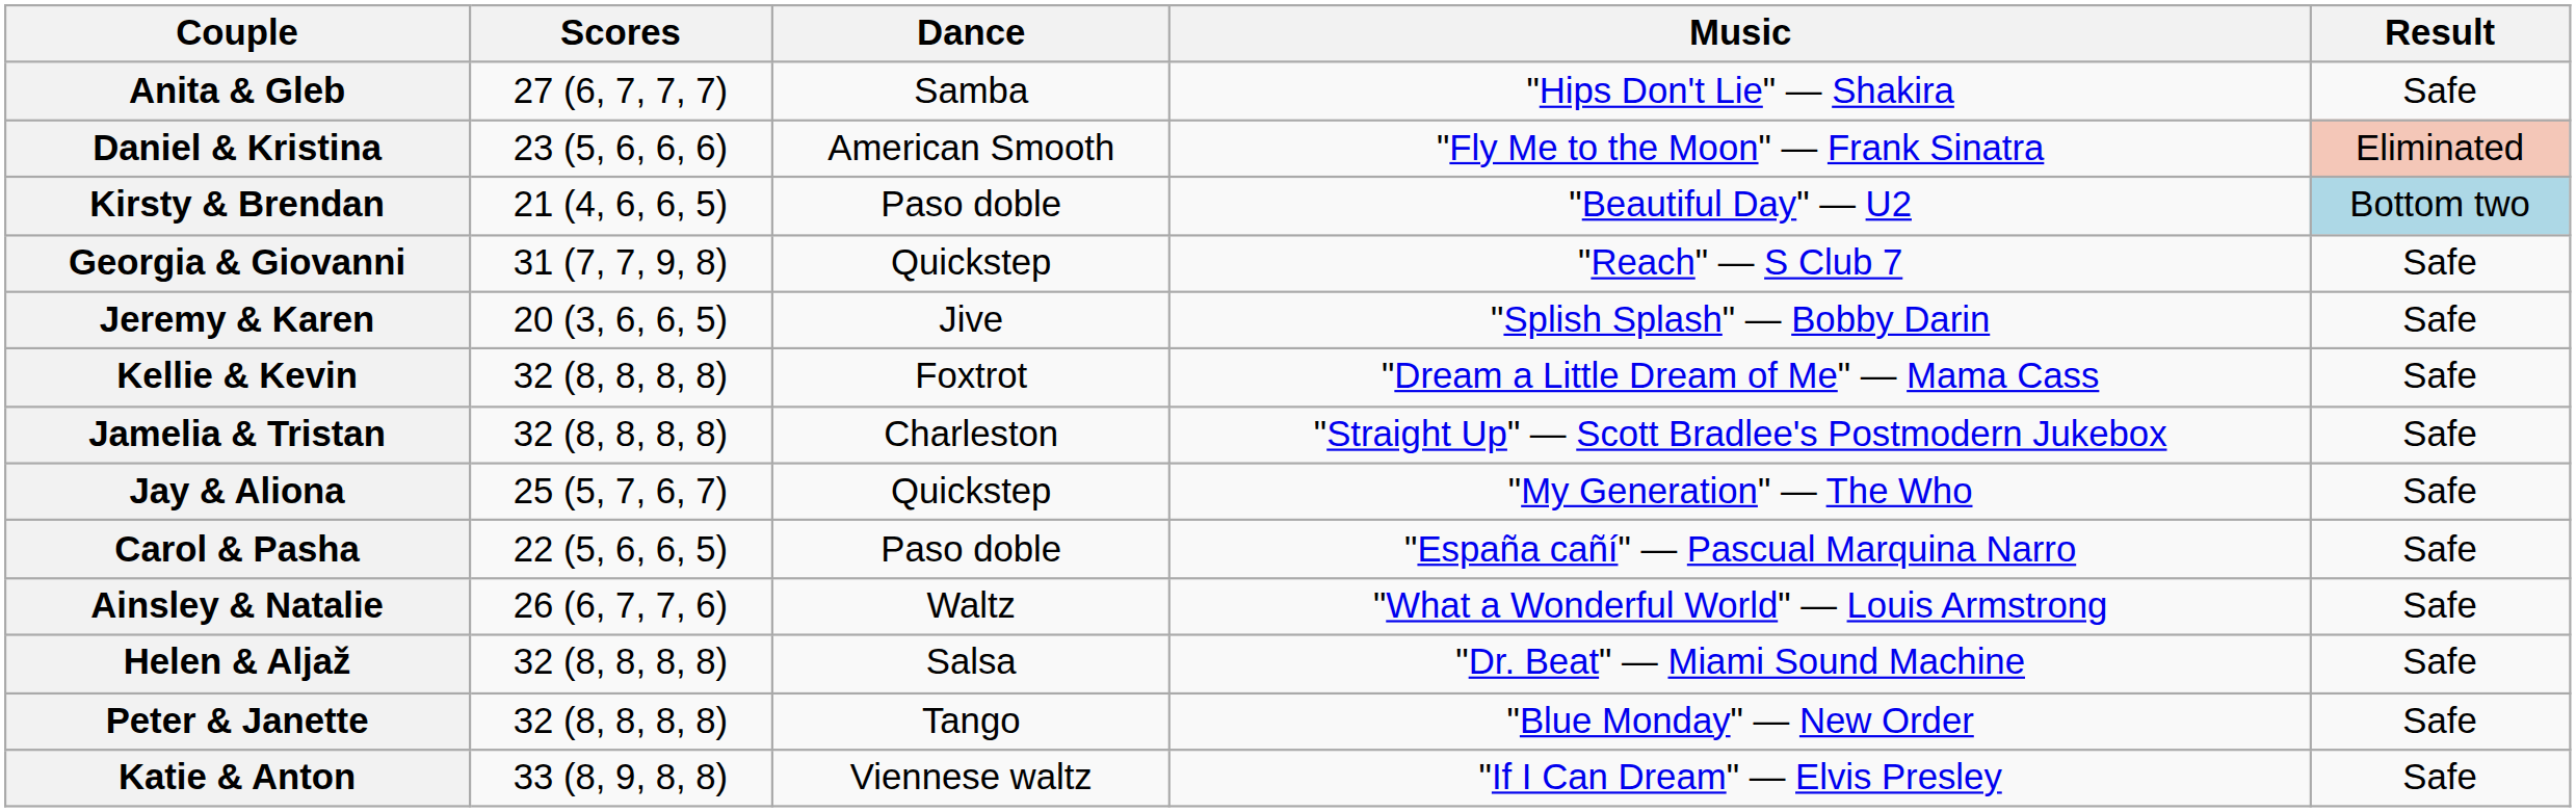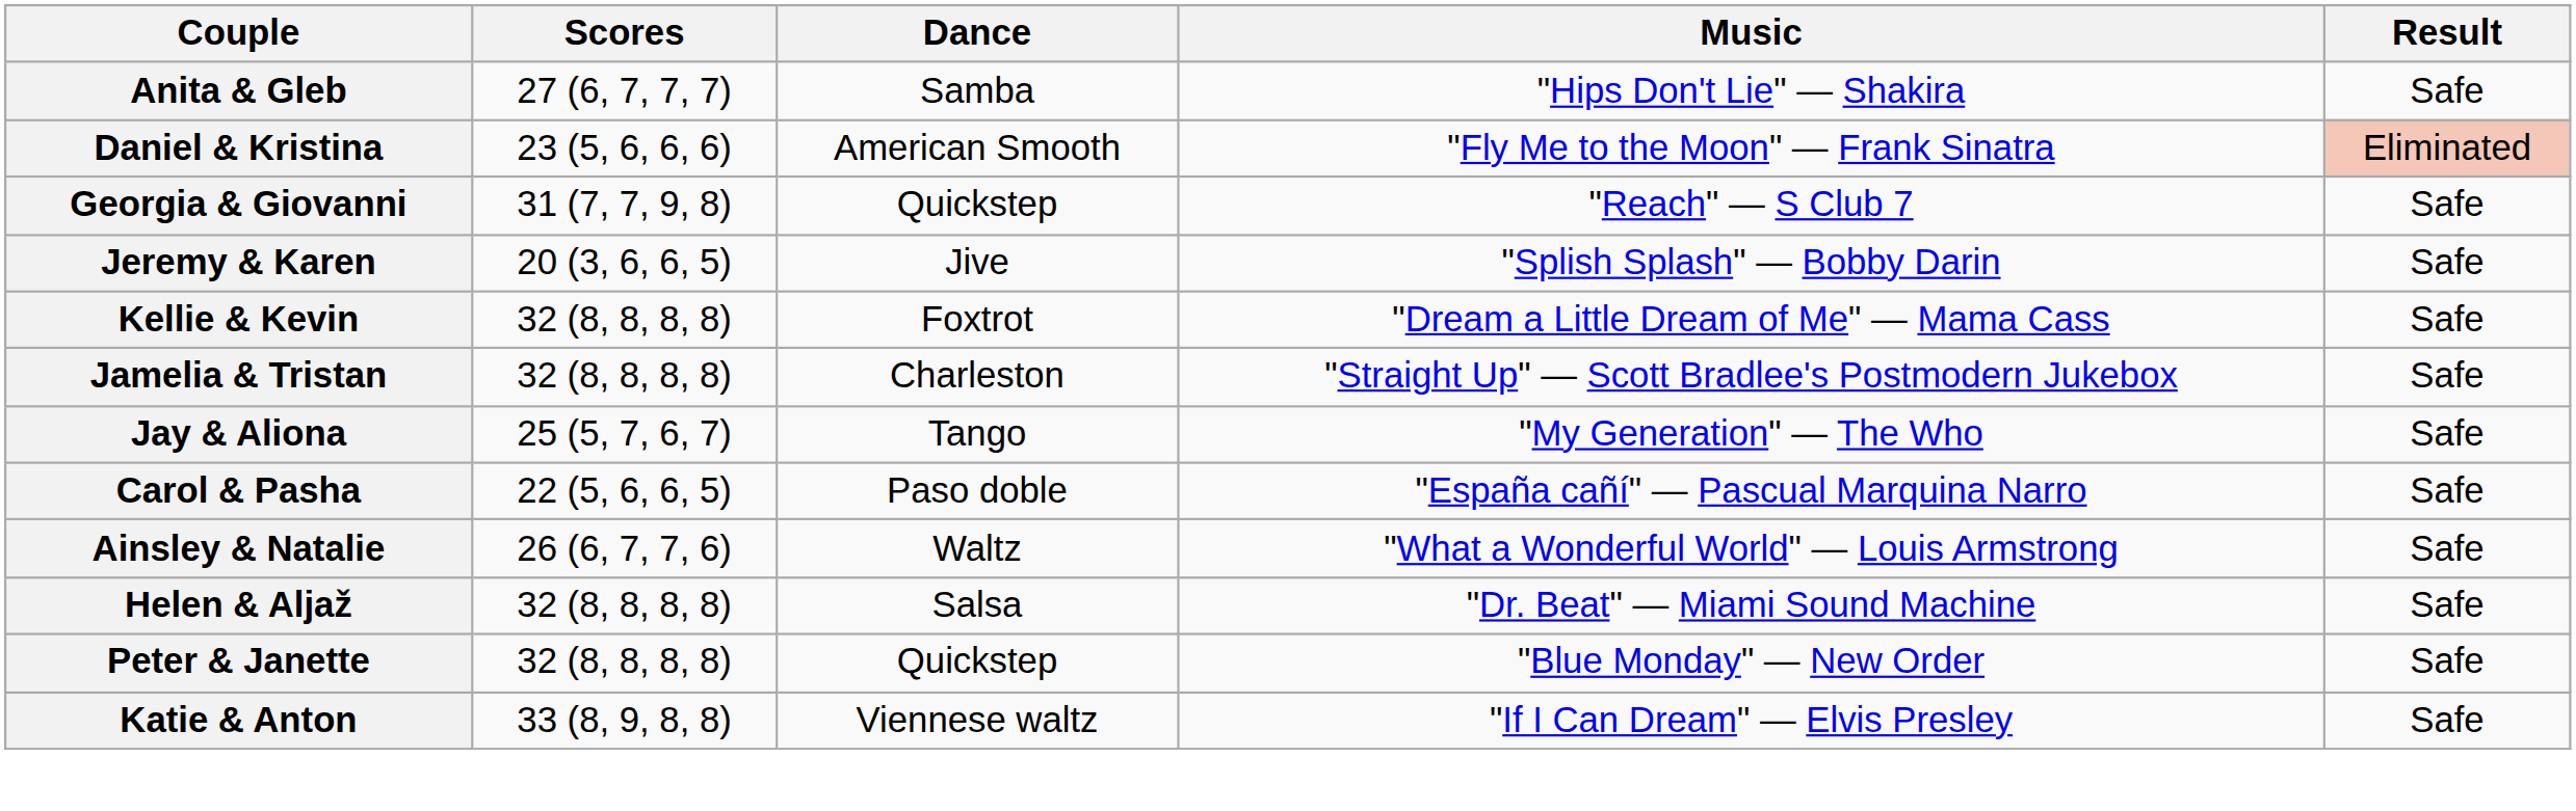- row: Kirsty & Brendan | 21 (4, 6, 6, 5) | Paso doble | "Beautiful Day" — U2 | Bottom two
Jay & Aliona | Dance: Quickstep -> Tango
Peter & Janette | Dance: Tango -> Quickstep
